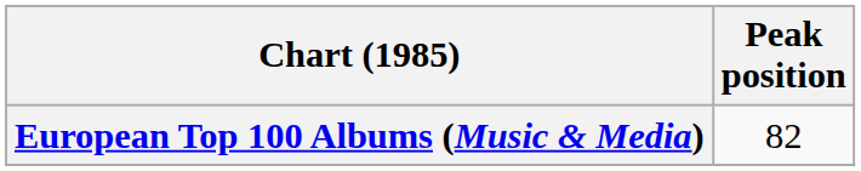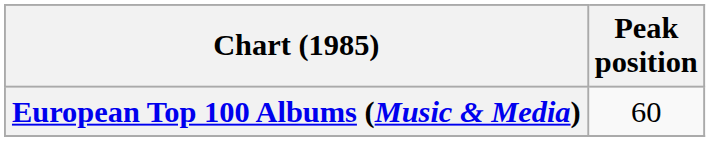European Top 100 Albums (Music & Media) | Peak position: 82 -> 60
